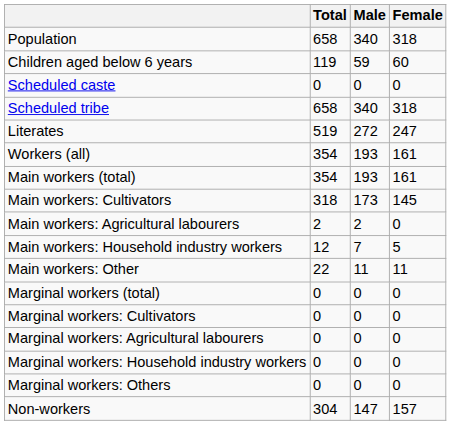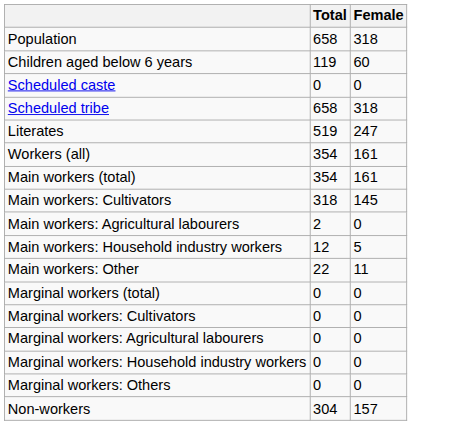- column: Male | 340 | 59 | 0 | 340 | 272 | 193 | 193 | 173 | 2 | 7 | 11 | 0 | 0 | 0 | 0 | 0 | 147
